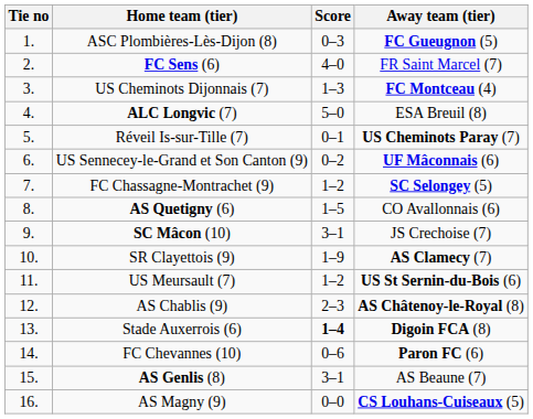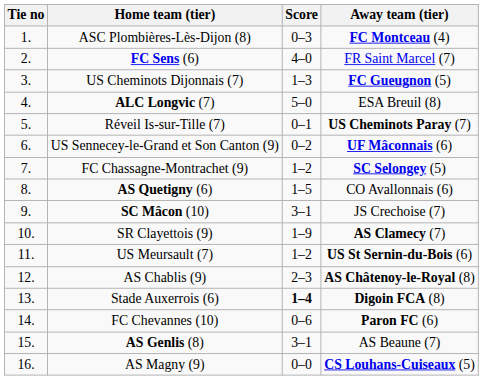ASC Plombières-Lès-Dijon (8) | Away team (tier): FC Gueugnon (5) -> FC Montceau (4)
US Cheminots Dijonnais (7) | Away team (tier): FC Montceau (4) -> FC Gueugnon (5)
